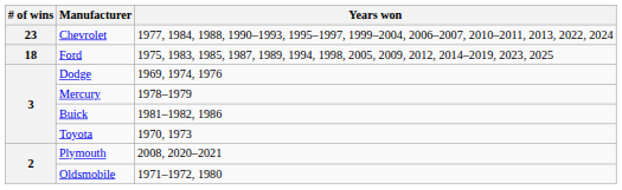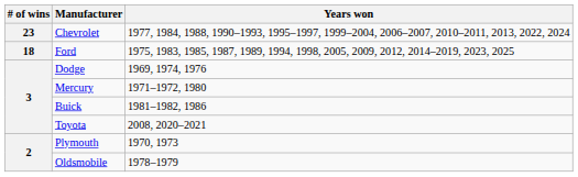Mercury | Years won: 1978–1979 -> 1971–1972, 1980
Toyota | Years won: 1970, 1973 -> 2008, 2020–2021
Plymouth | Years won: 2008, 2020–2021 -> 1970, 1973
Oldsmobile | Years won: 1971–1972, 1980 -> 1978–1979
